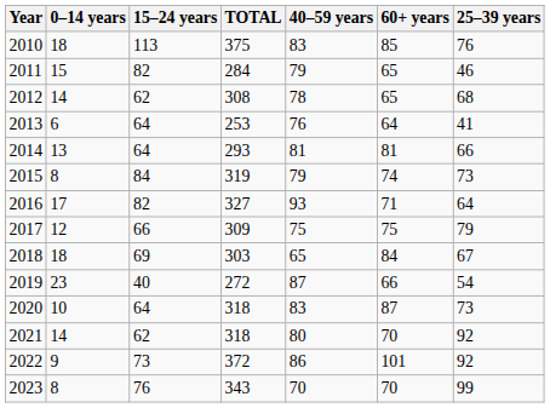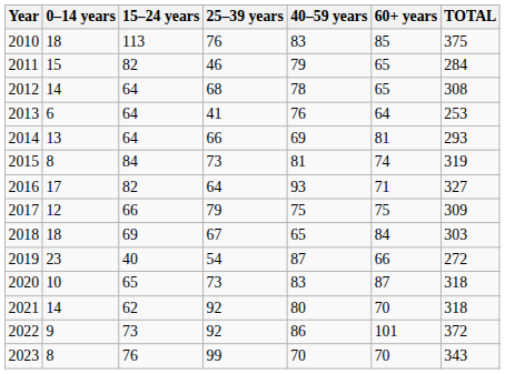columns swapped: 25–39 years <-> TOTAL
2012 | 15–24 years: 62 -> 64
2014 | 40–59 years: 81 -> 69
2015 | 40–59 years: 79 -> 81
2020 | 15–24 years: 64 -> 65
